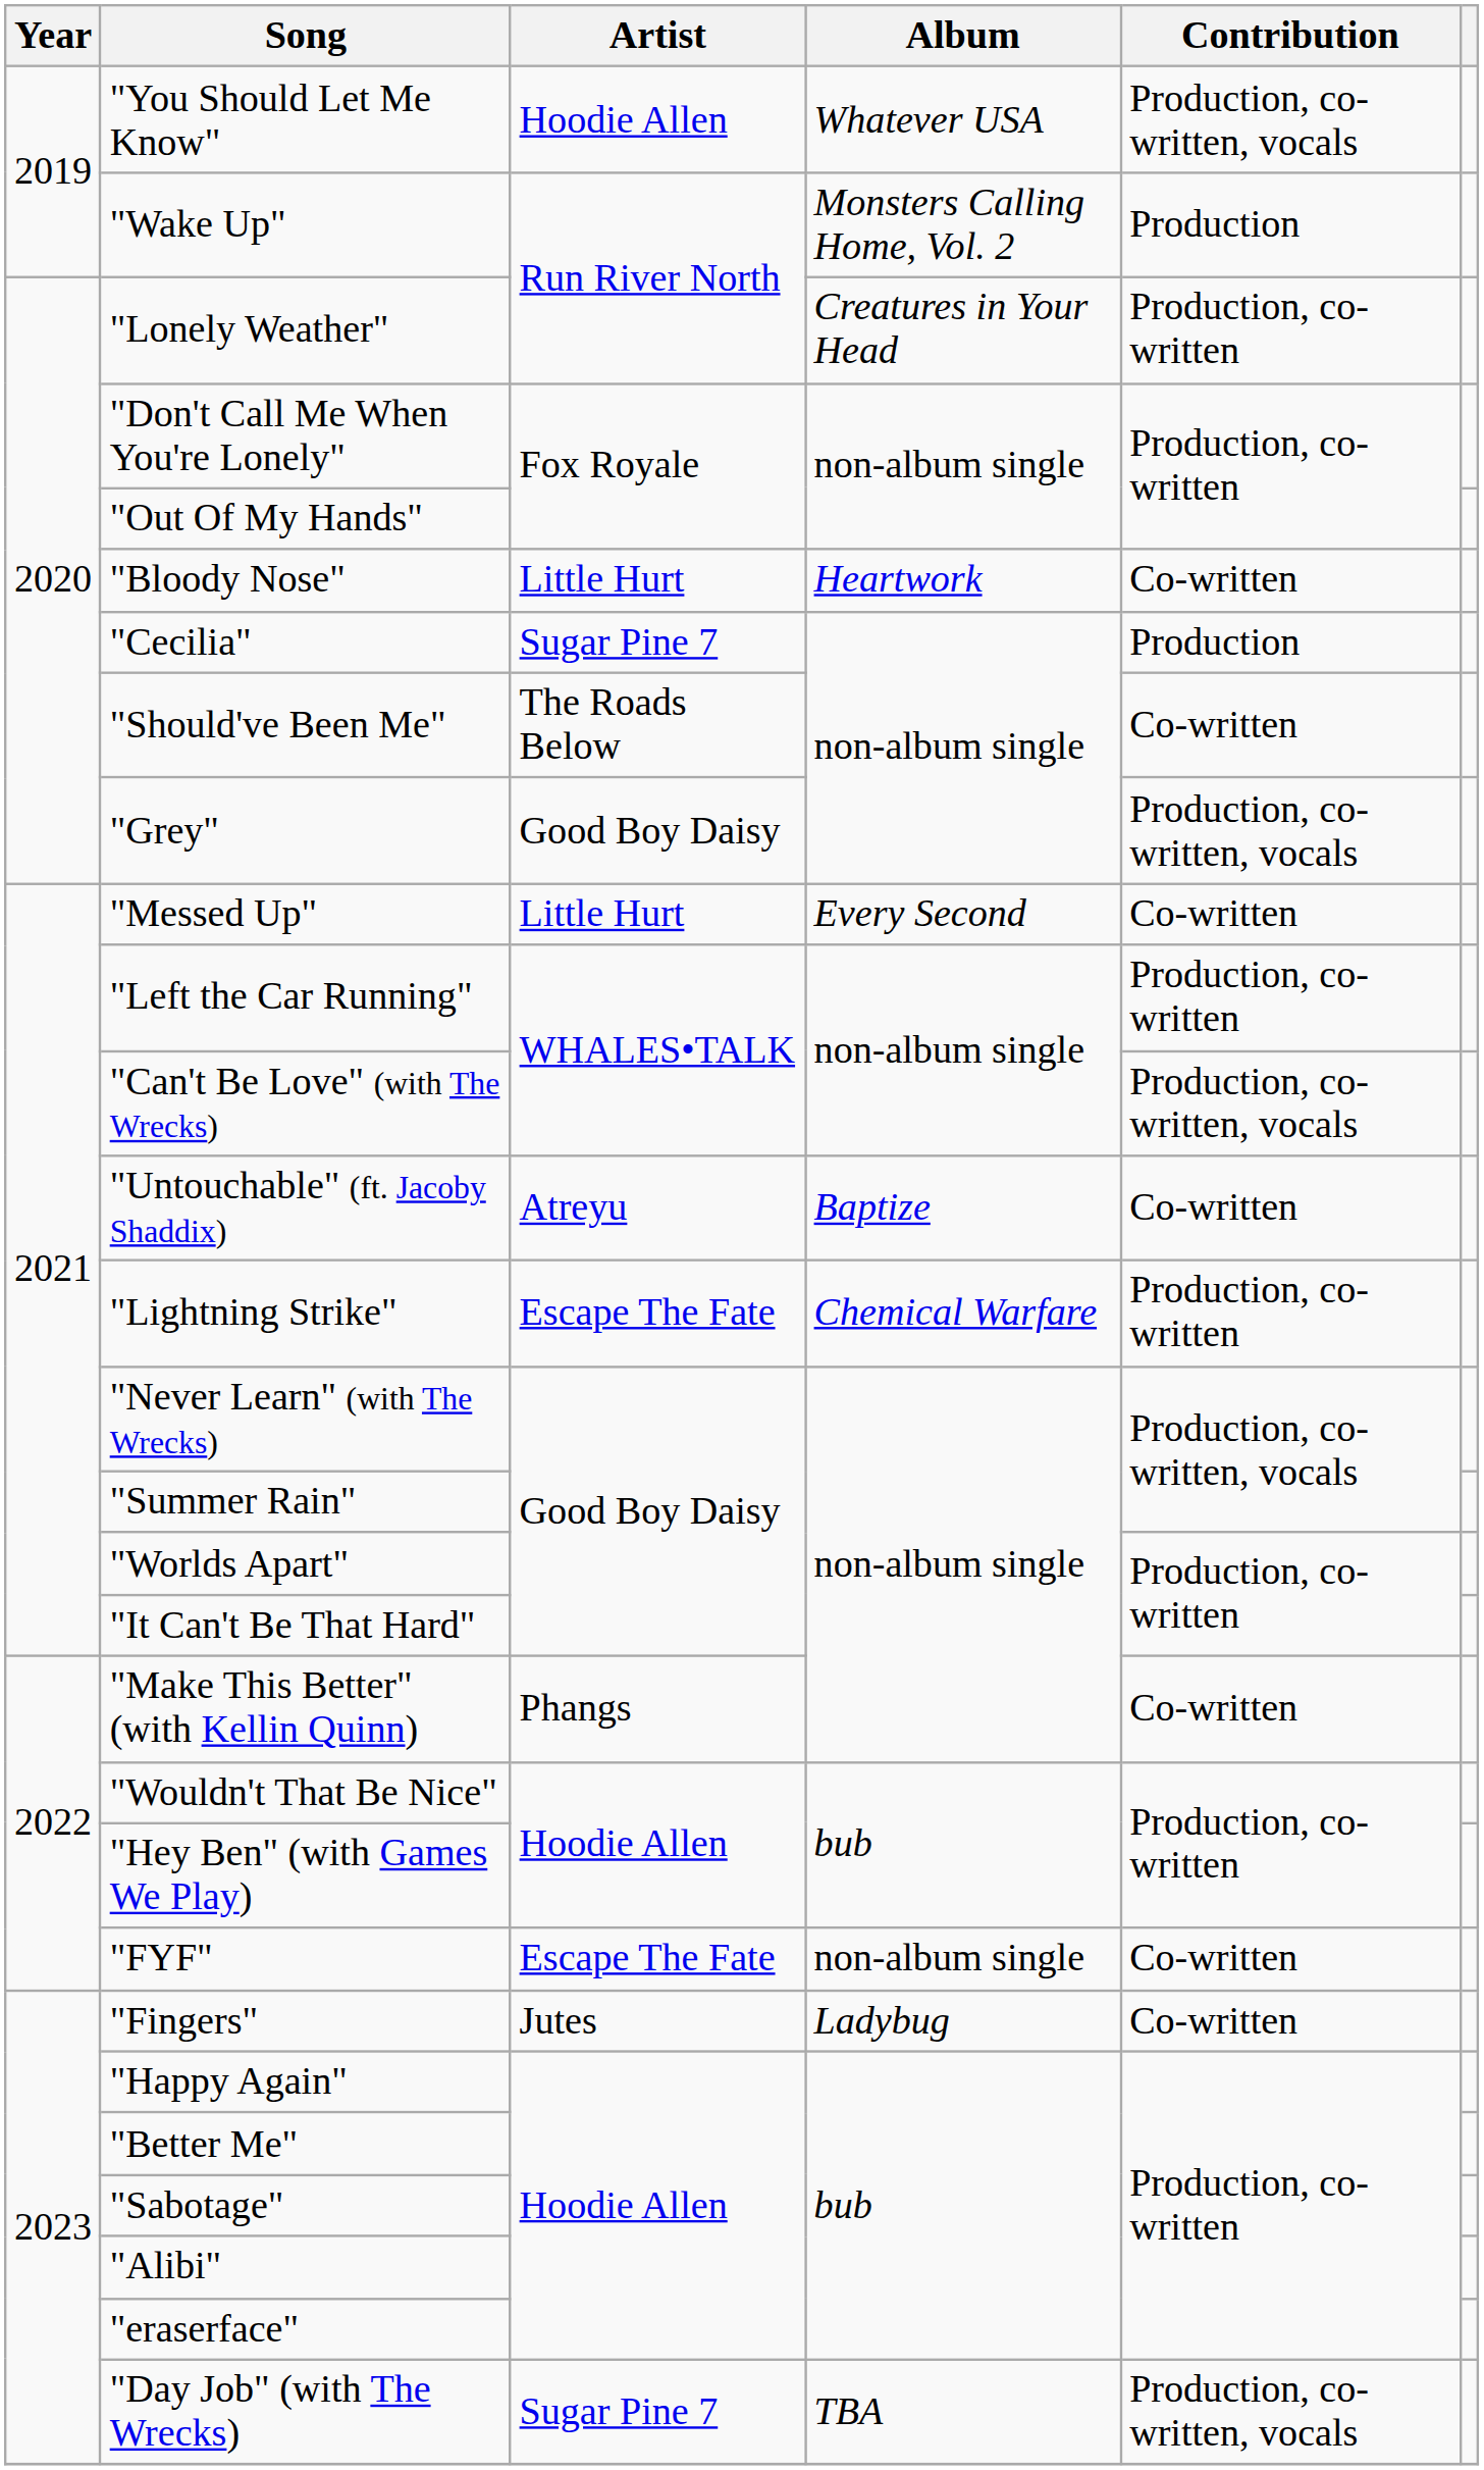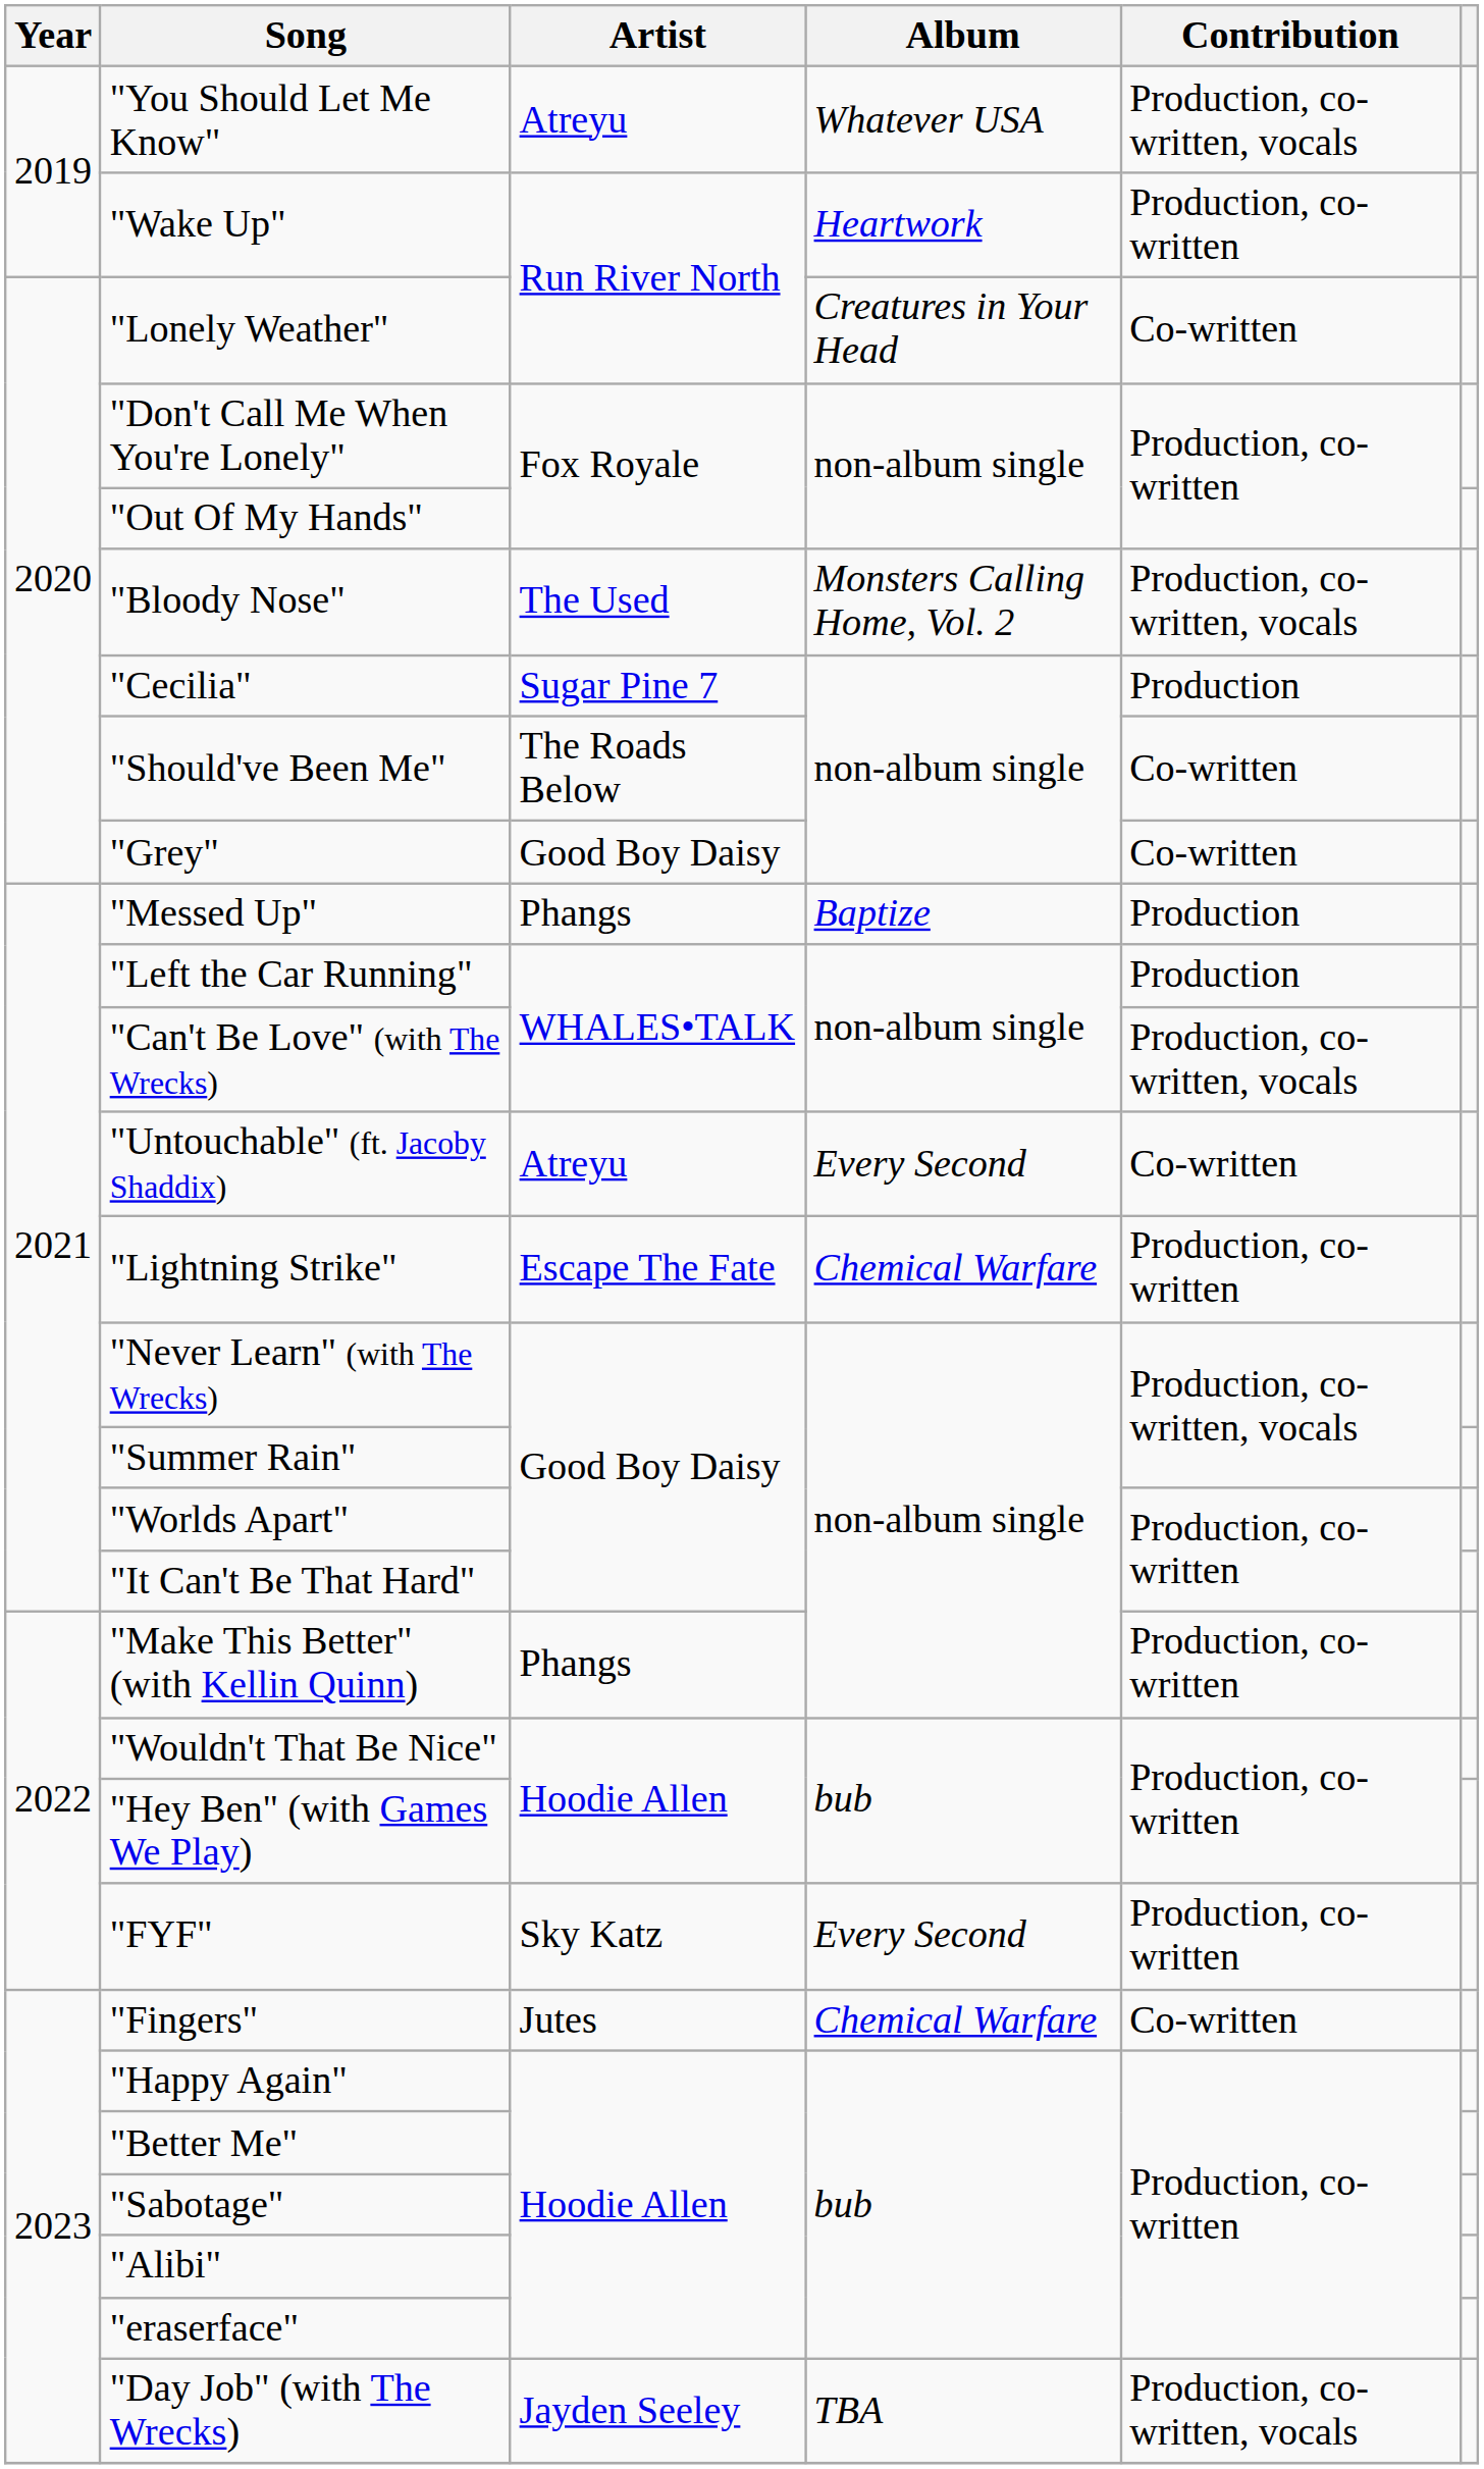"You Should Let Me Know" | Artist: Hoodie Allen -> Atreyu
"Wake Up" | Album: Monsters Calling Home, Vol. 2 -> Heartwork
"Wake Up" | Contribution: Production -> Production, co-written
"Lonely Weather" | Contribution: Production, co-written -> Co-written
"Bloody Nose" | Artist: Little Hurt -> The Used
"Bloody Nose" | Album: Heartwork -> Monsters Calling Home, Vol. 2
"Bloody Nose" | Contribution: Co-written -> Production, co-written, vocals
"Grey" | Contribution: Production, co-written, vocals -> Co-written
"Messed Up" | Artist: Little Hurt -> Phangs
"Messed Up" | Album: Every Second -> Baptize
"Messed Up" | Contribution: Co-written -> Production
"Left the Car Running" | Contribution: Production, co-written -> Production
"Untouchable" (ft. Jacoby Shaddix) | Album: Baptize -> Every Second
"Make This Better" (with Kellin Quinn) | Contribution: Co-written -> Production, co-written
"FYF" | Artist: Escape The Fate -> Sky Katz
"FYF" | Album: non-album single -> Every Second
"FYF" | Contribution: Co-written -> Production, co-written
"Fingers" | Album: Ladybug -> Chemical Warfare
"Day Job" (with The Wrecks) | Artist: Sugar Pine 7 -> Jayden Seeley
